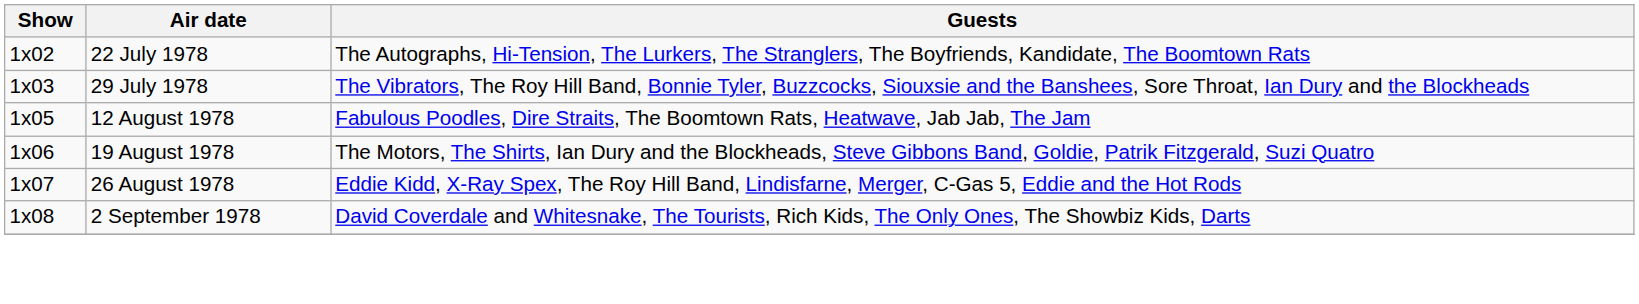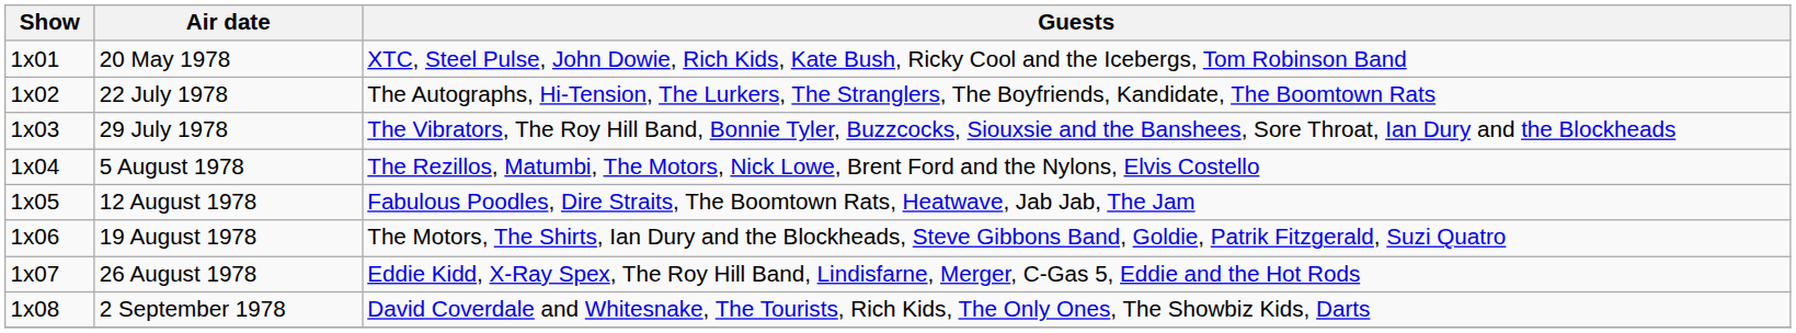+ row: 1x01 | 20 May 1978 | XTC, Steel Pulse, John Dowie, Rich Kids, Kate Bush, Ricky Cool and the Icebergs, Tom Robinson Band
+ row: 1x04 | 5 August 1978 | The Rezillos, Matumbi, The Motors, Nick Lowe, Brent Ford and the Nylons, Elvis Costello
